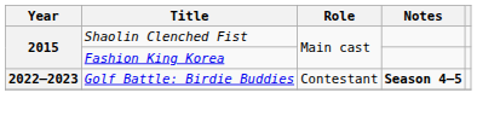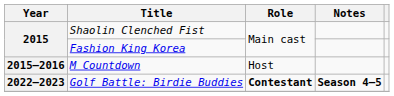+ row: 2015–2016 | M Countdown | Host
Golf Battle: Birdie Buddies | Role: normal -> bold
